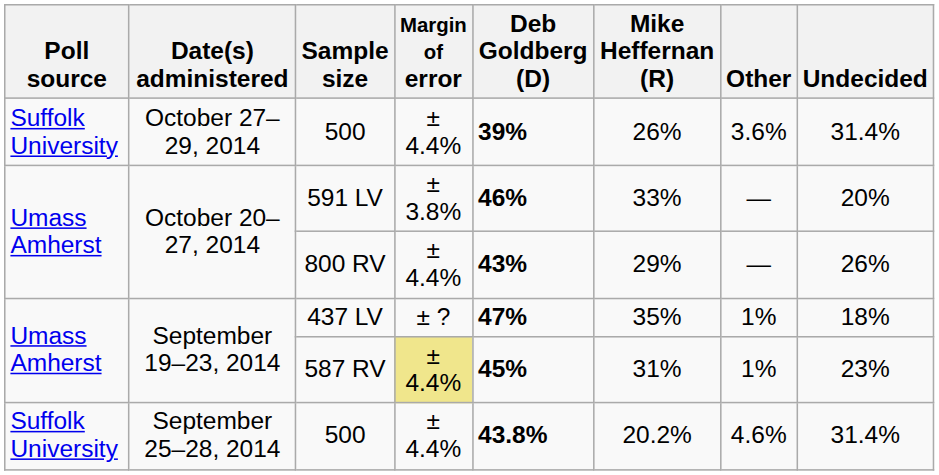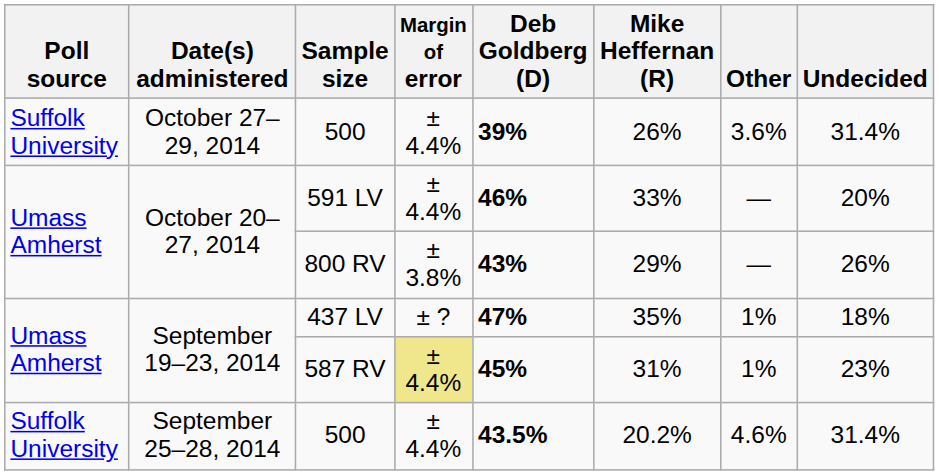591 LV | Margin of error: ± 3.8% -> ± 4.4%
800 RV | Margin of error: ± 4.4% -> ± 3.8%
September 25–28, 2014 / 500 | Deb Goldberg (D): 43.8% -> 43.5%
